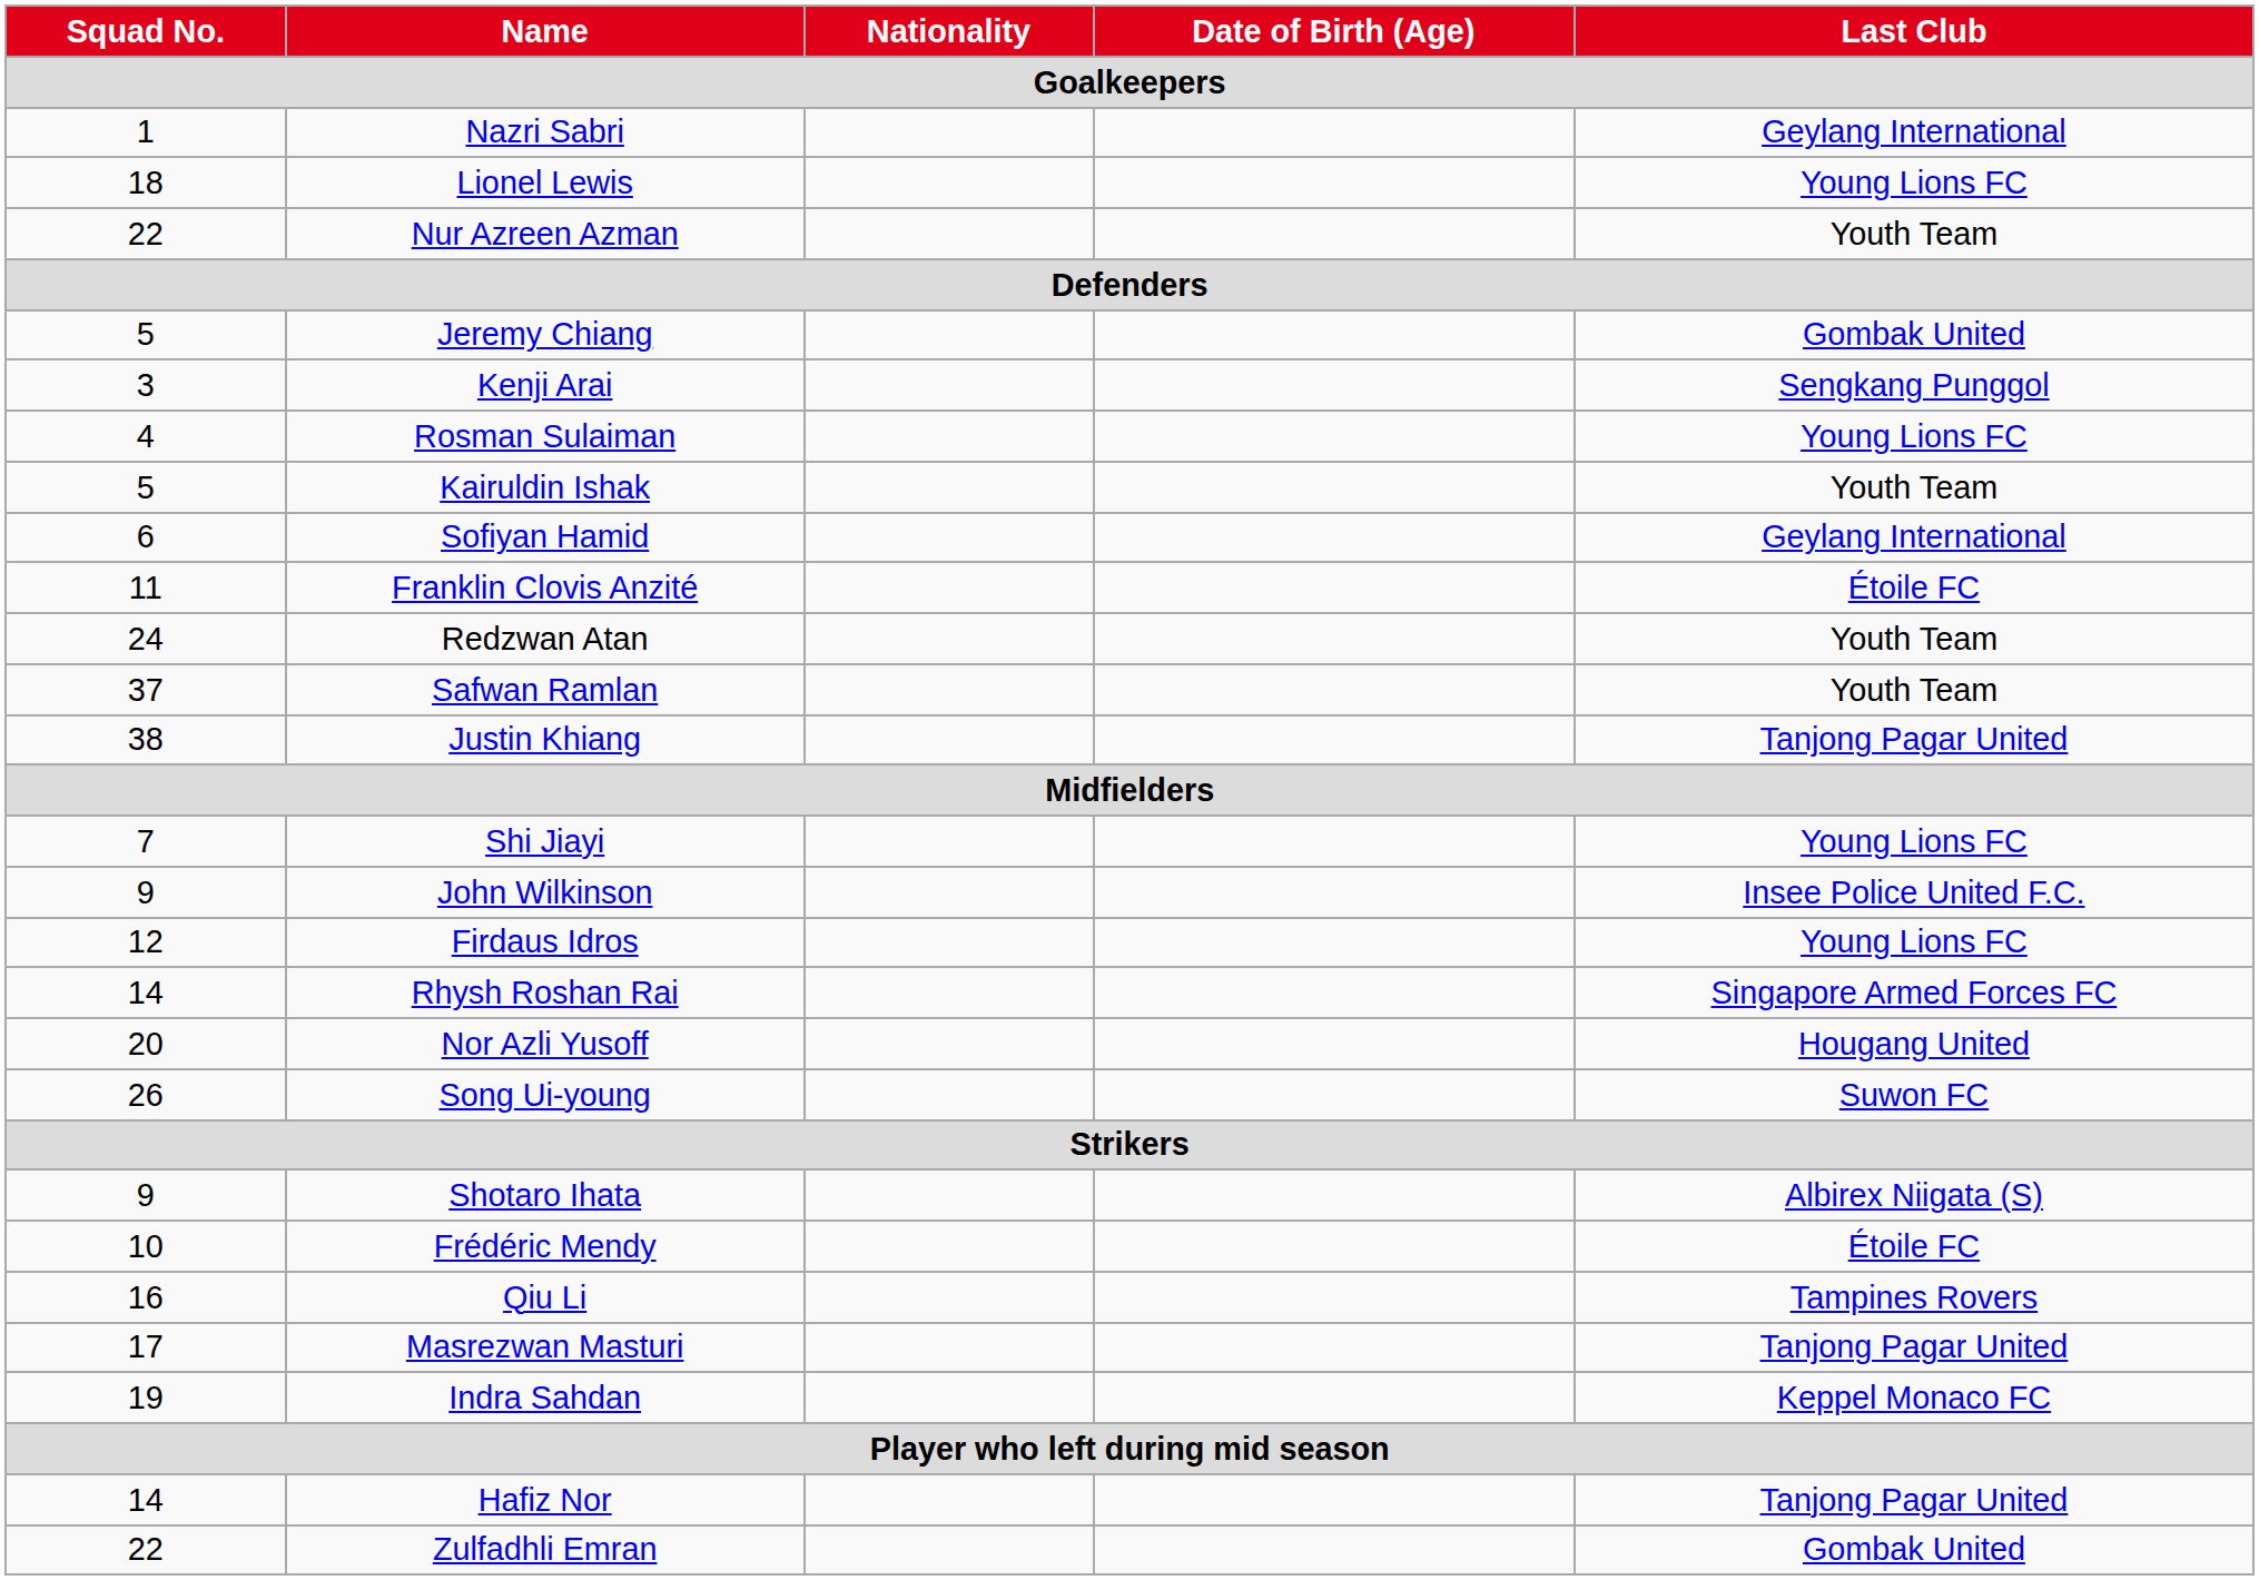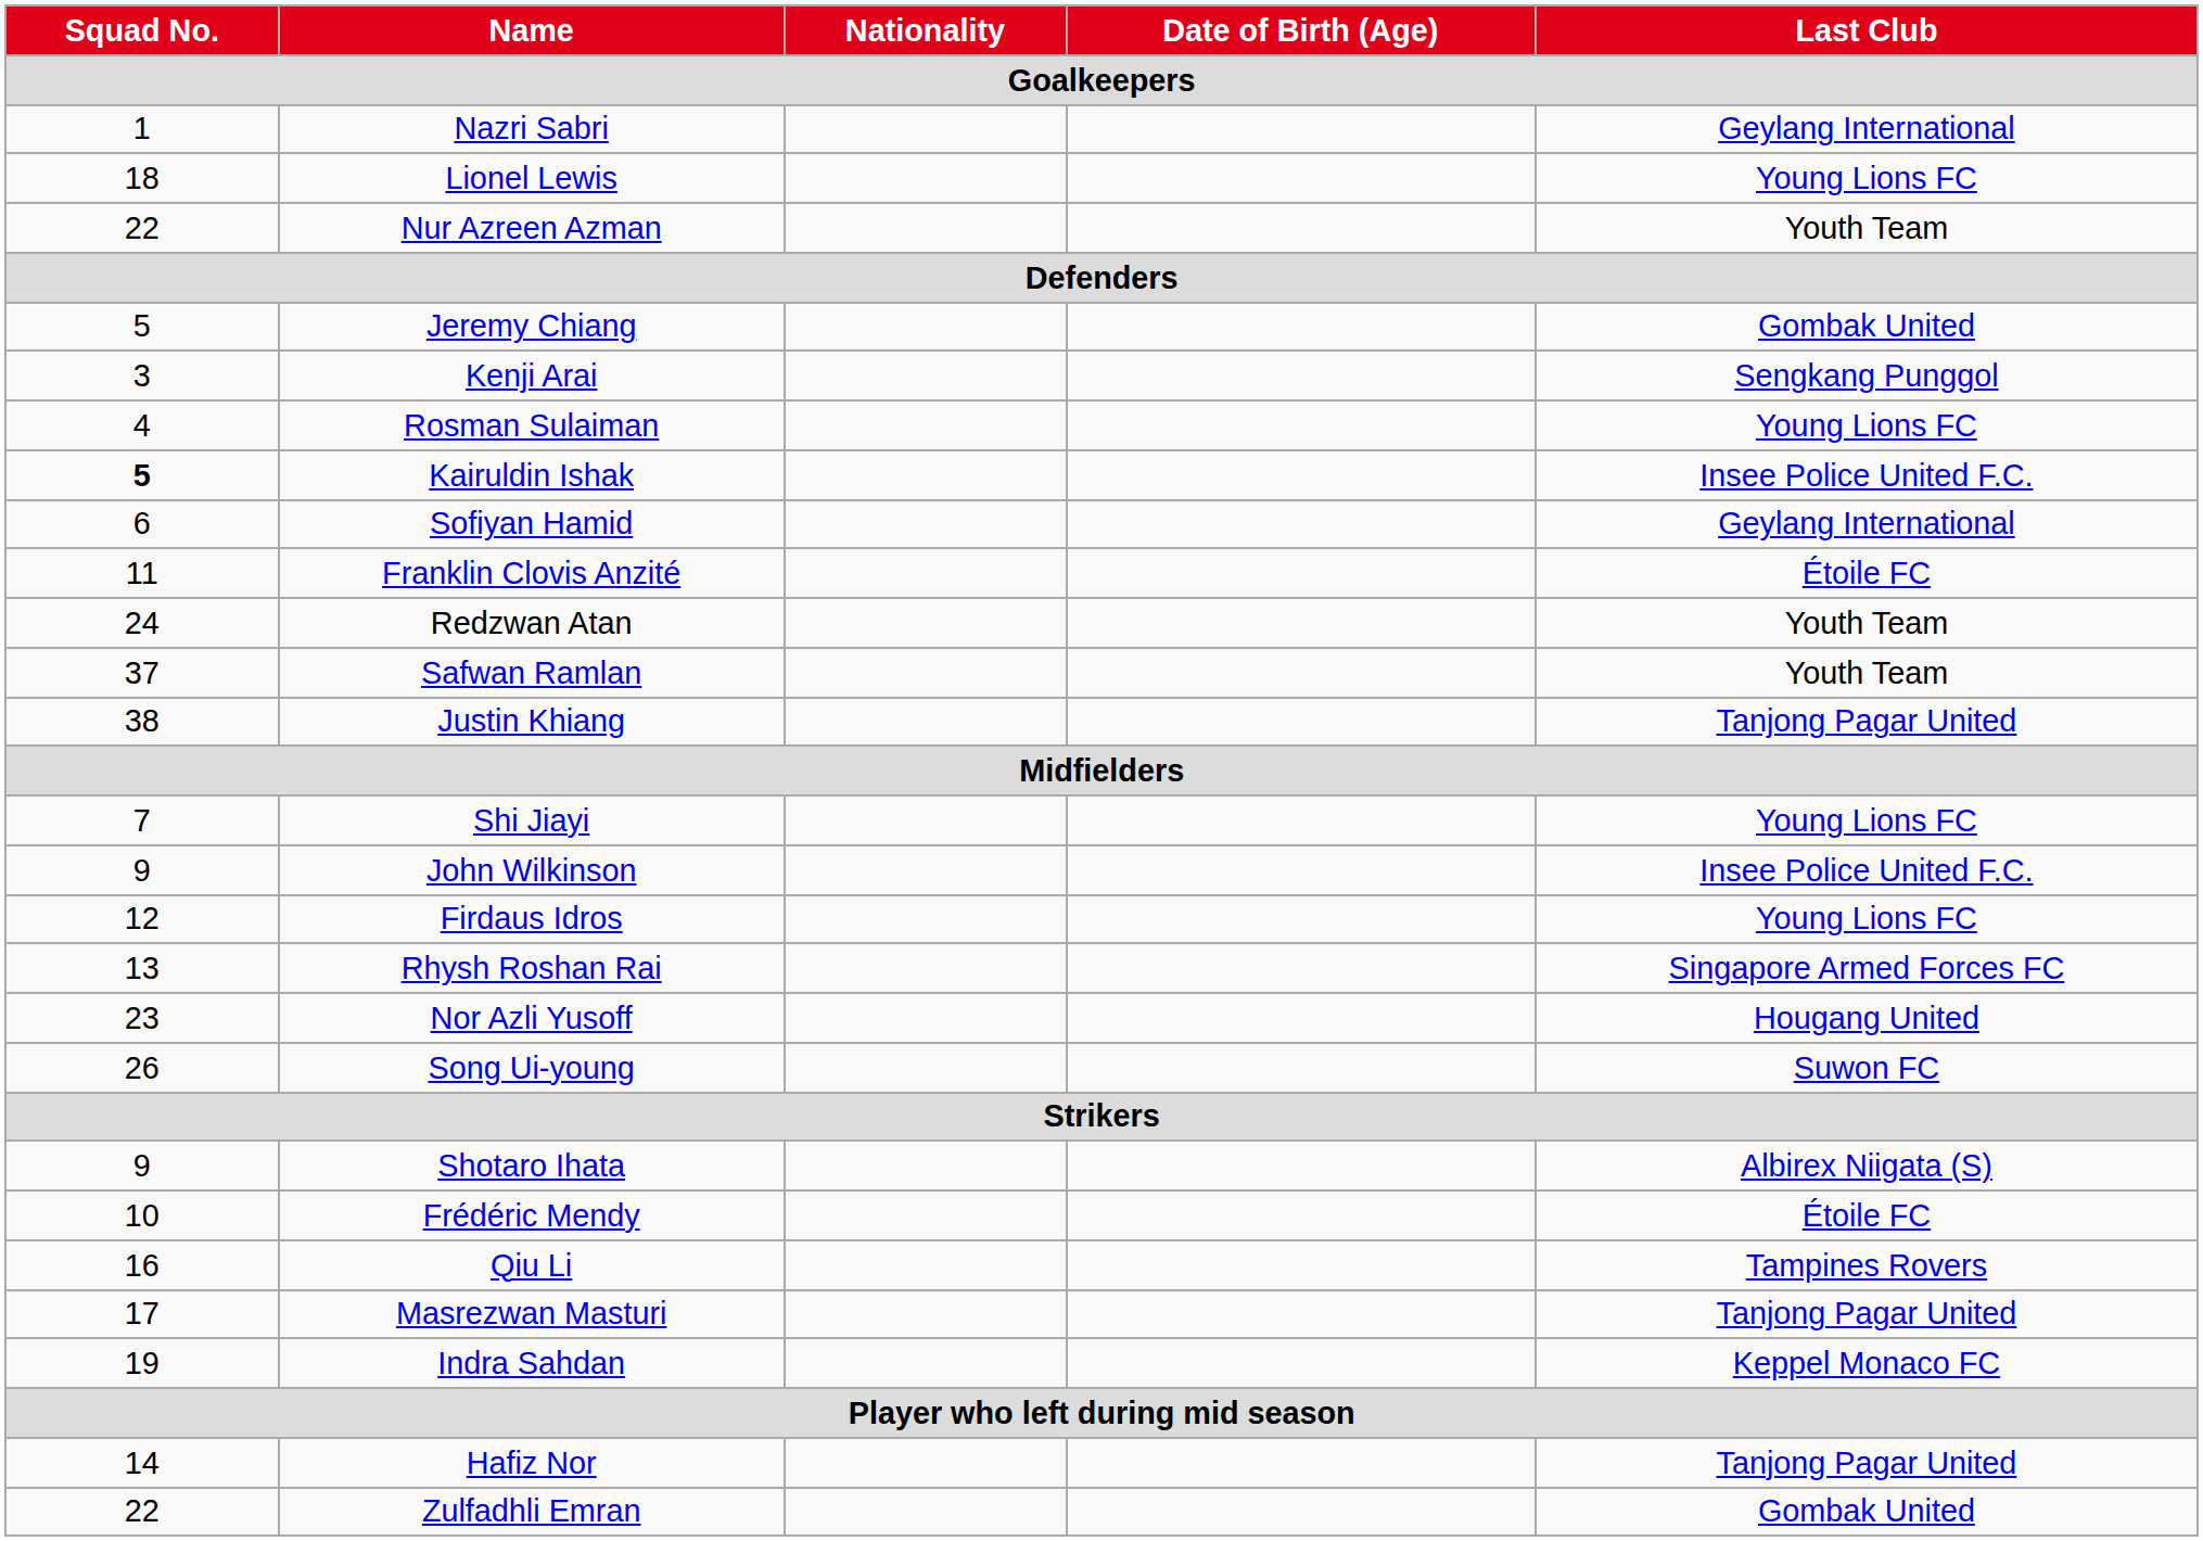Kairuldin Ishak | Squad No.: normal -> bold
Kairuldin Ishak | Last Club: Youth Team -> Insee Police United F.C.
Rhysh Roshan Rai | Squad No.: 14 -> 13
Nor Azli Yusoff | Squad No.: 20 -> 23
